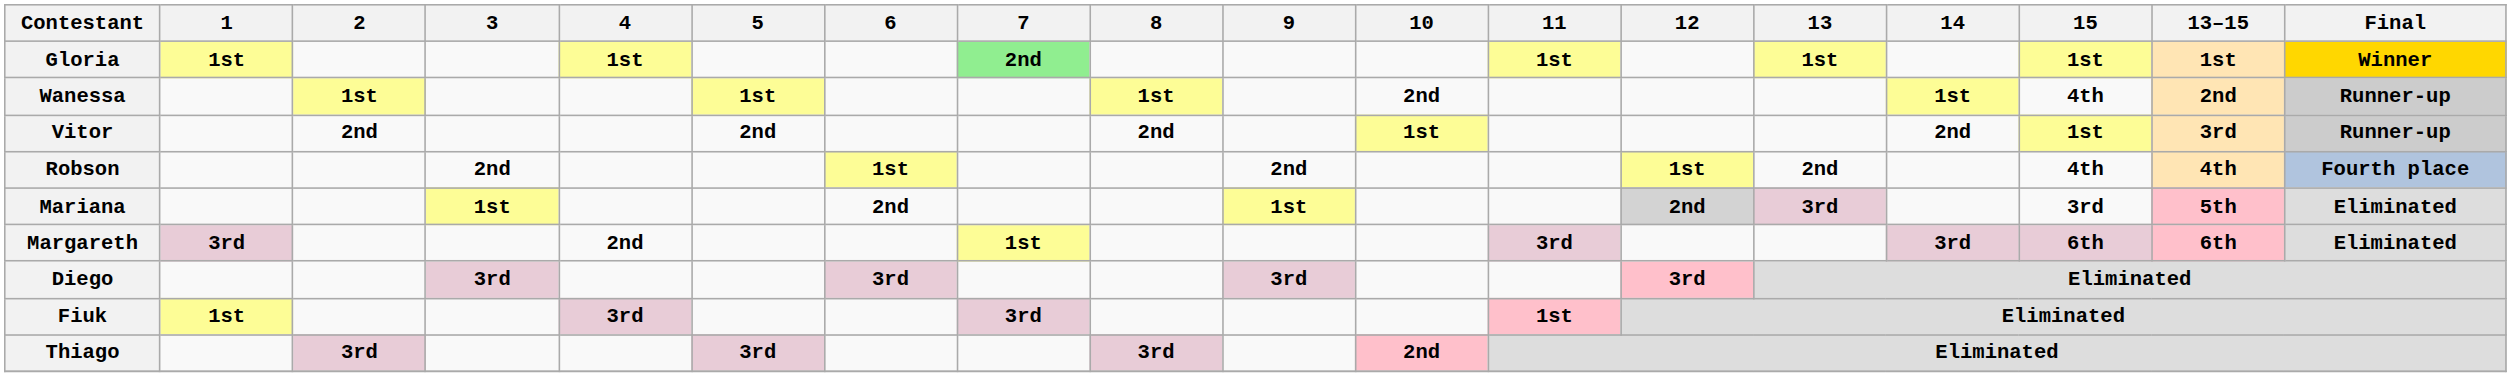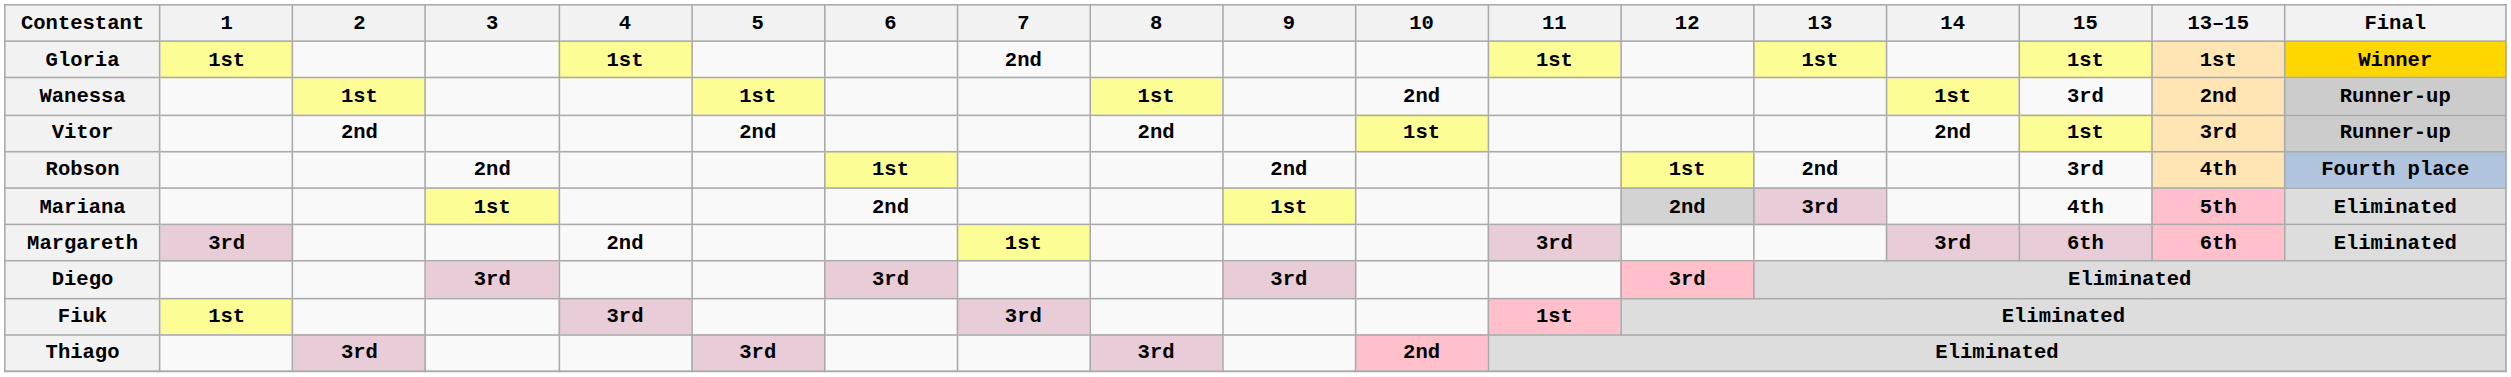Gloria | 7: lightgreen background -> no background
Wanessa | 15: 4th -> 3rd
Robson | 15: 4th -> 3rd
Mariana | 15: 3rd -> 4th
